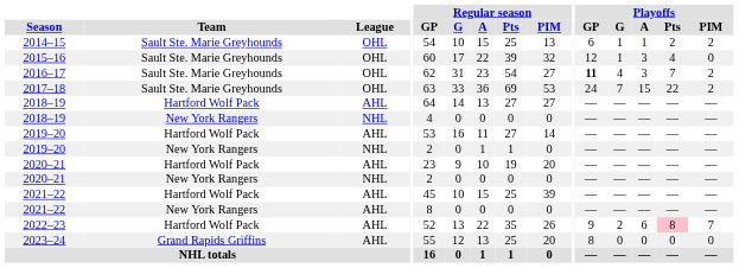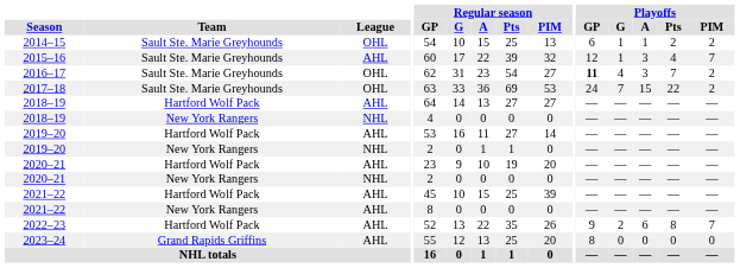2015–16 | League: OHL -> AHL
2015–16 | Playoffs / PIM: 0 -> 7
2022–23 | Playoffs / Pts: pink background -> no background
